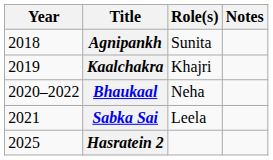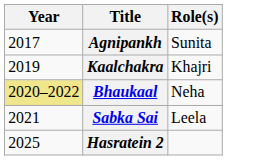- column: Notes
Agnipankh | Year: 2018 -> 2017
Bhaukaal | Year: no background -> khaki background
